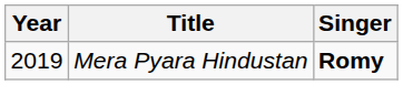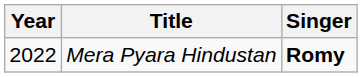Mera Pyara Hindustan | Year: 2019 -> 2022
